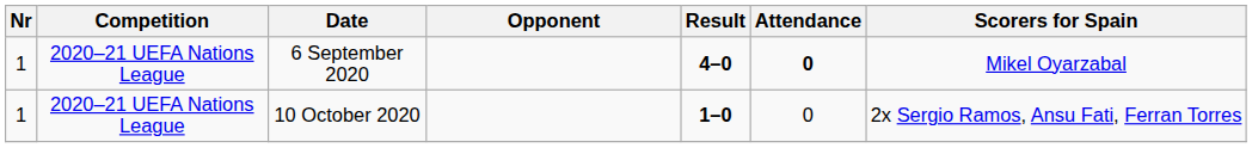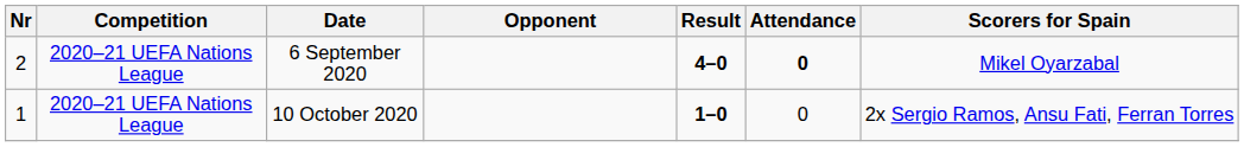6 September 2020 | Nr: 1 -> 2
